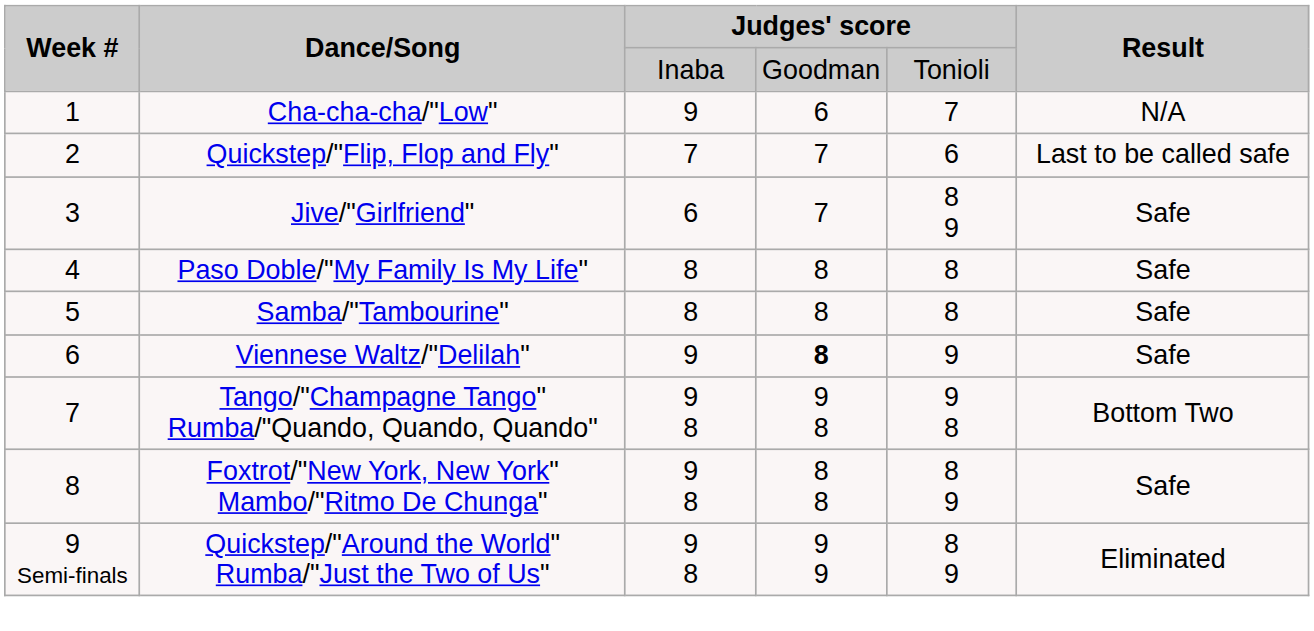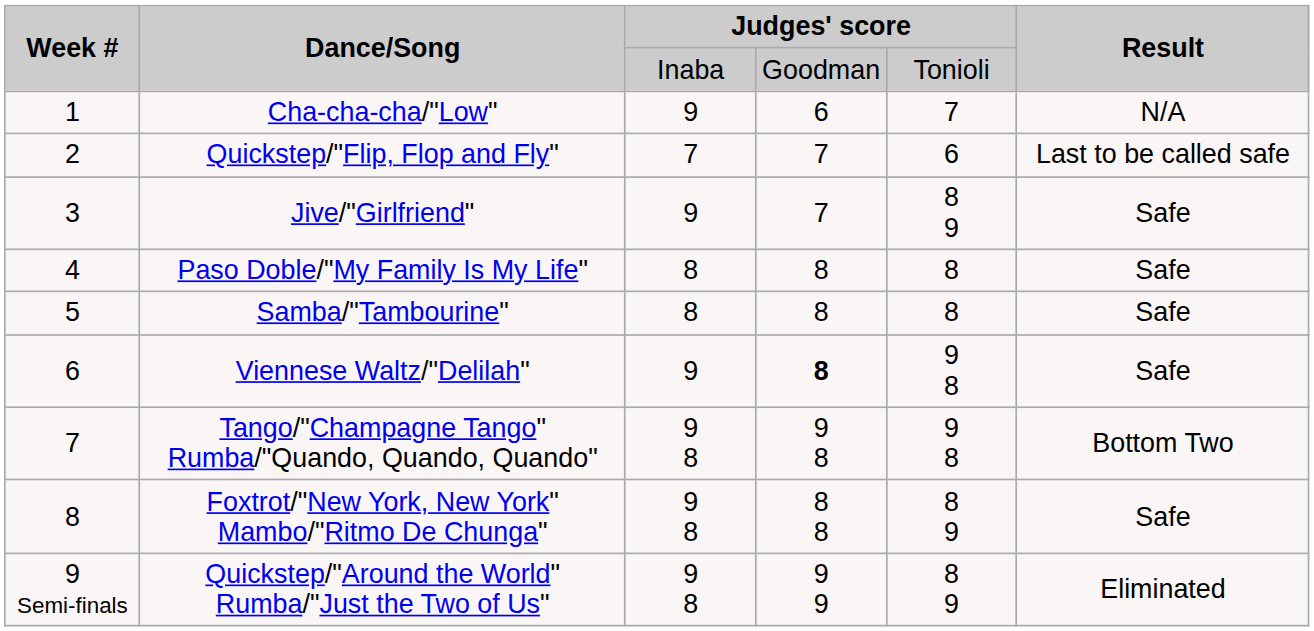Jive/"Girlfriend" | column 3: 6 -> 9
Viennese Waltz/"Delilah" | column 5: 9 -> 9 8
